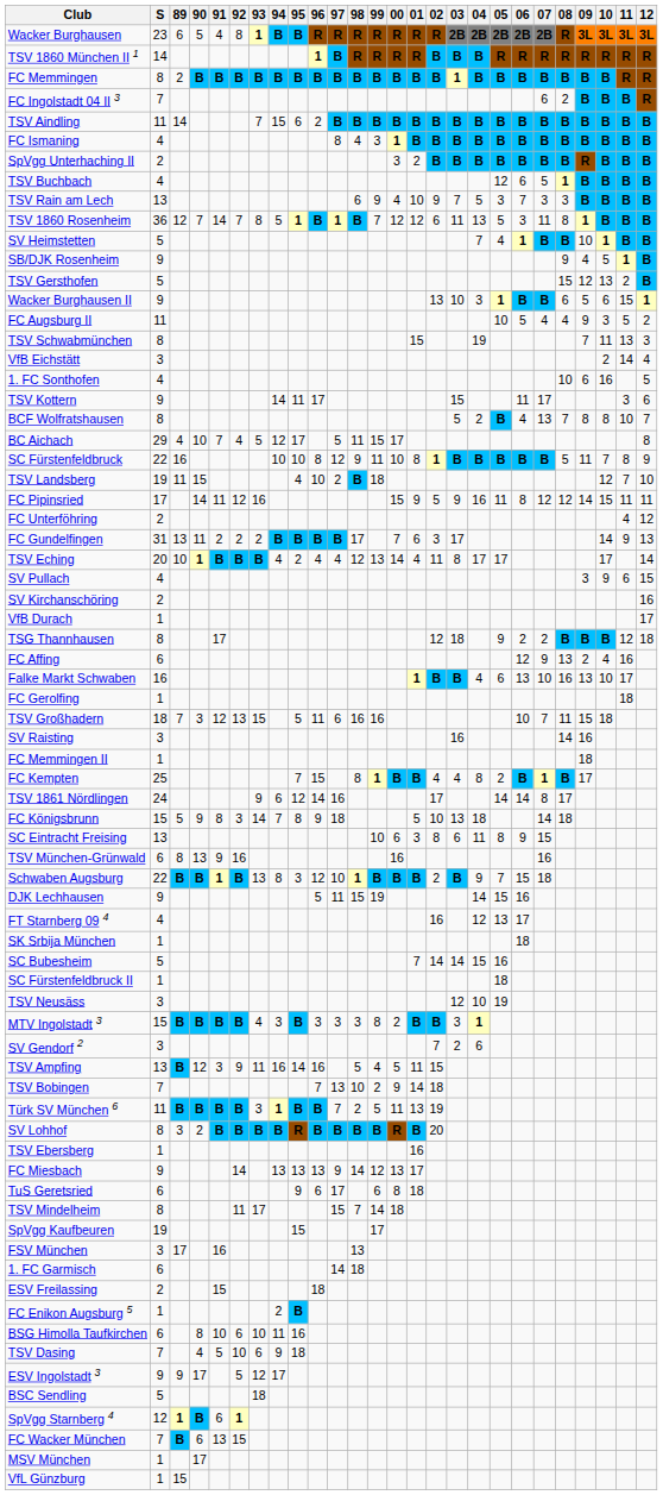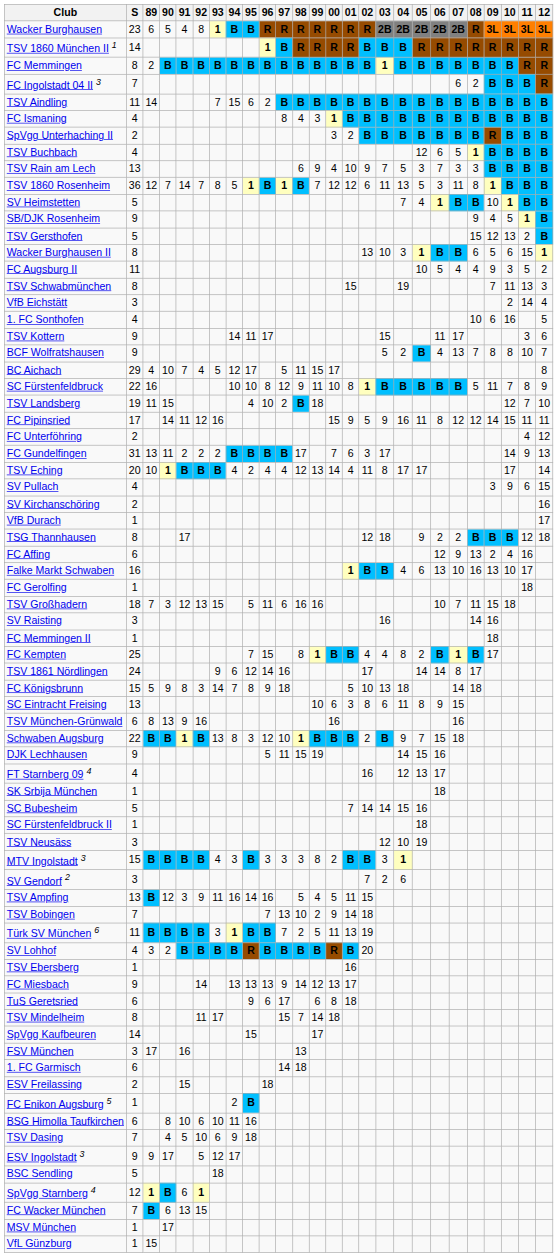Wacker Burghausen II | S: 9 -> 8
BCF Wolfratshausen | S: 8 -> 9
SV Lohhof | S: 8 -> 4
SpVgg Kaufbeuren | S: 19 -> 14
